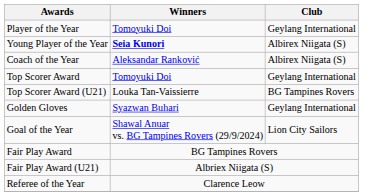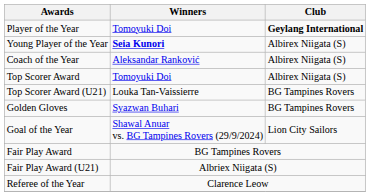Player of the Year | Club: normal -> bold
Top Scorer Award | Club: Geylang International -> Albirex Niigata (S)
Golden Gloves | Club: Geylang International -> BG Tampines Rovers
